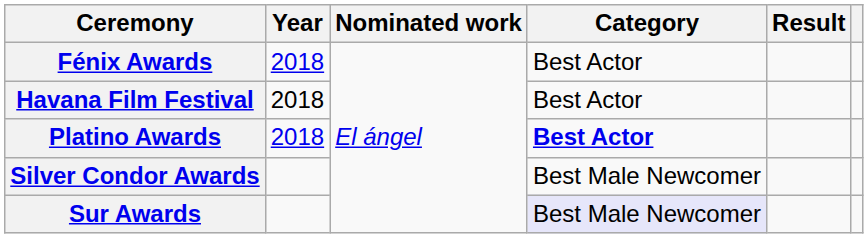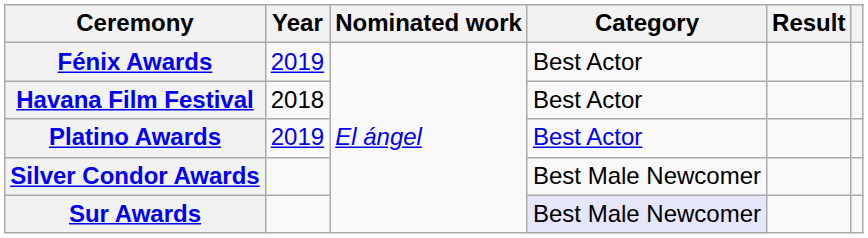Fénix Awards | Year: 2018 -> 2019
Platino Awards | Year: 2018 -> 2019
Platino Awards | Category: bold -> normal
